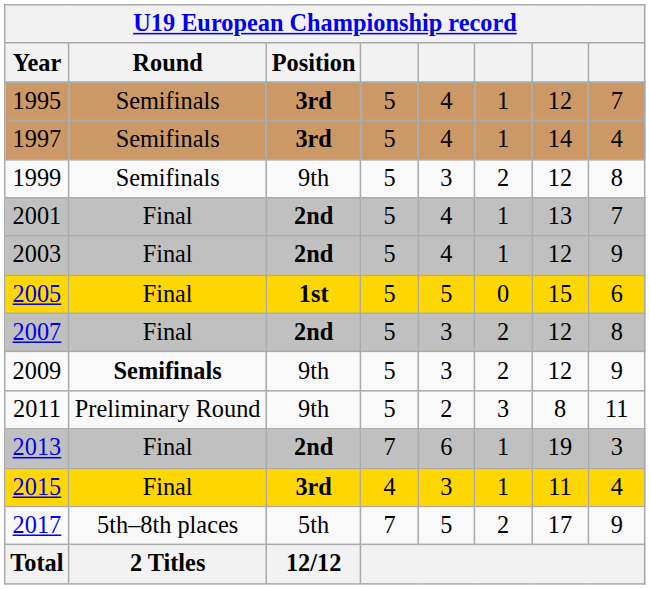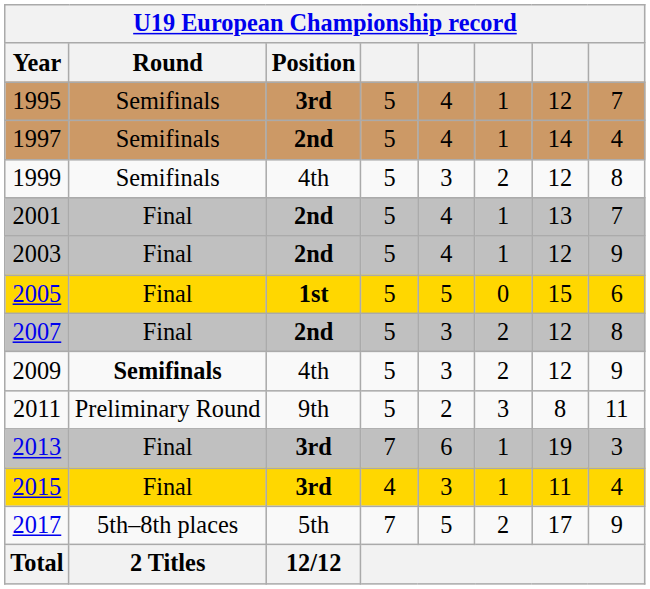1997 | Position: 3rd -> 2nd
1999 | Position: 9th -> 4th
2009 | Position: 9th -> 4th
2013 | Position: 2nd -> 3rd
